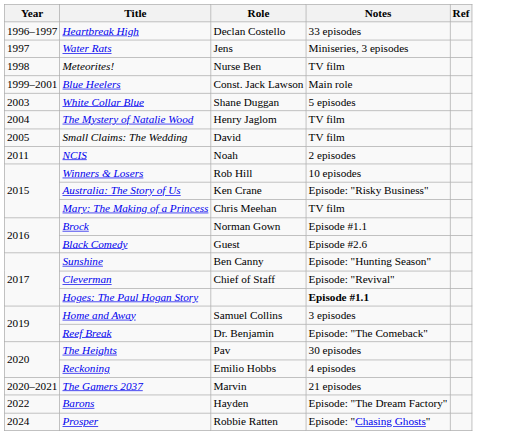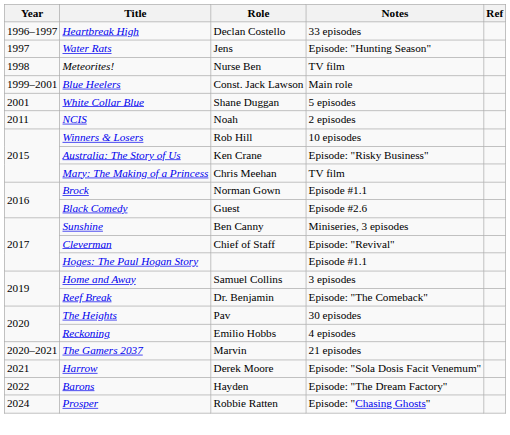Water Rats | Notes: Miniseries, 3 episodes -> Episode: "Hunting Season"
White Collar Blue | Year: 2003 -> 2001
- row: 2004 | The Mystery of Natalie Wood | Henry Jaglom | TV film
- row: 2005 | Small Claims: The Wedding | David | TV film
Sunshine | Notes: Episode: "Hunting Season" -> Miniseries, 3 episodes
Hoges: The Paul Hogan Story | Notes: bold -> normal
+ row: 2021 | Harrow | Derek Moore | Episode: "Sola Dosis Facit Venemum"
